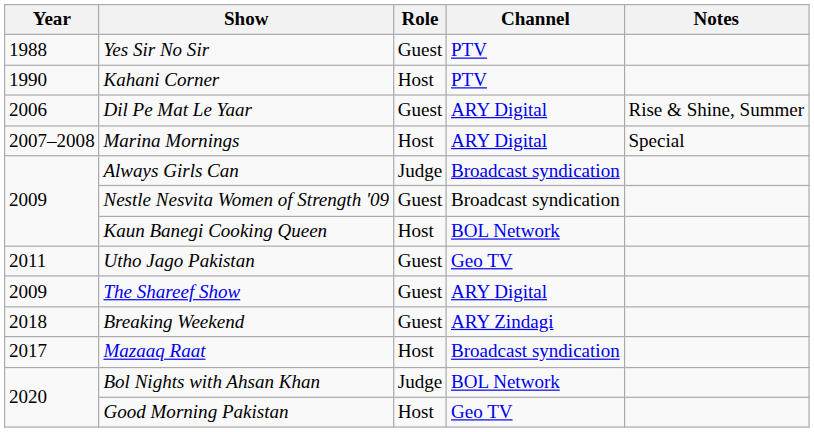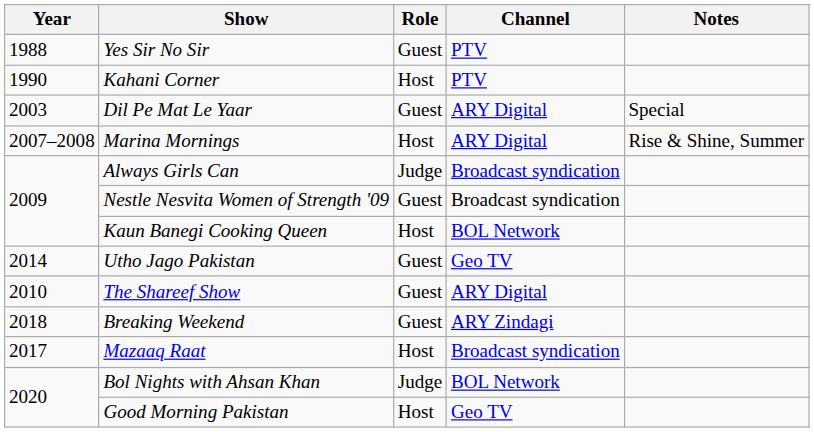Dil Pe Mat Le Yaar | Year: 2006 -> 2003
Dil Pe Mat Le Yaar | Notes: Rise & Shine, Summer -> Special
Marina Mornings | Notes: Special -> Rise & Shine, Summer
Utho Jago Pakistan | Year: 2011 -> 2014
The Shareef Show | Year: 2009 -> 2010
